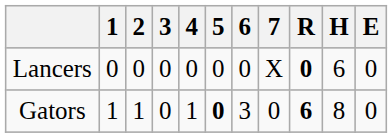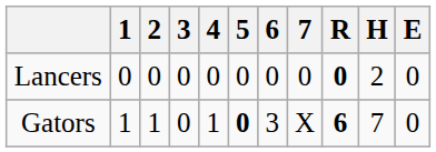Lancers | 7: X -> 0
Lancers | H: 6 -> 2
Gators | 7: 0 -> X
Gators | H: 8 -> 7
